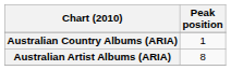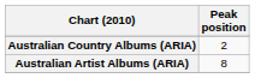Australian Country Albums (ARIA) | Peak position: 1 -> 2
